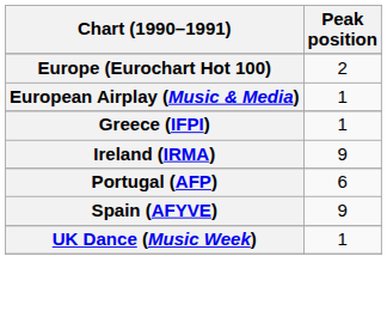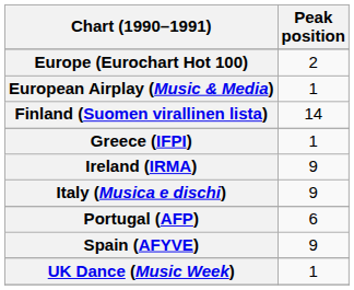+ row: Finland (Suomen virallinen lista) | 14
+ row: Italy (Musica e dischi) | 9
